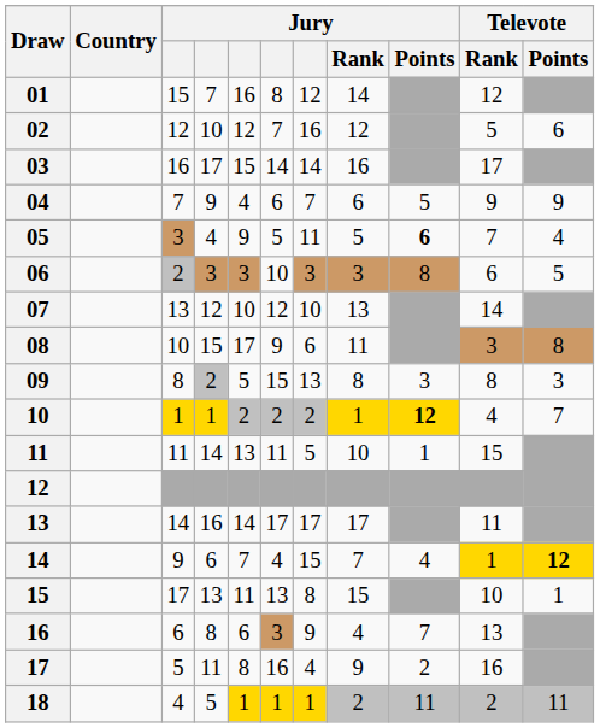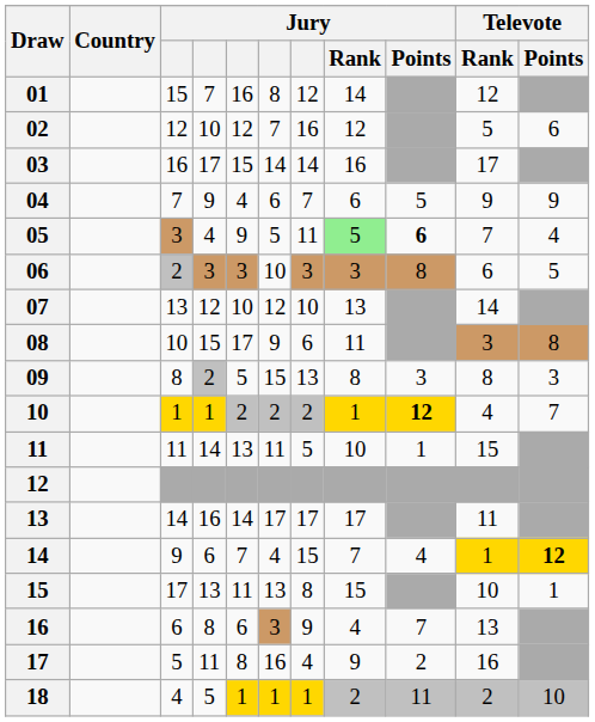05 | Jury / Rank: no background -> lightgreen background
18 | Televote / Points: 11 -> 10
